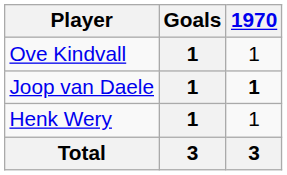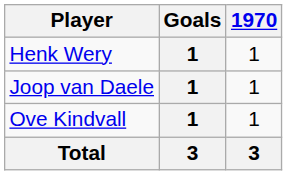rows swapped: Ove Kindvall <-> Henk Wery
Joop van Daele | 1970: bold -> normal
